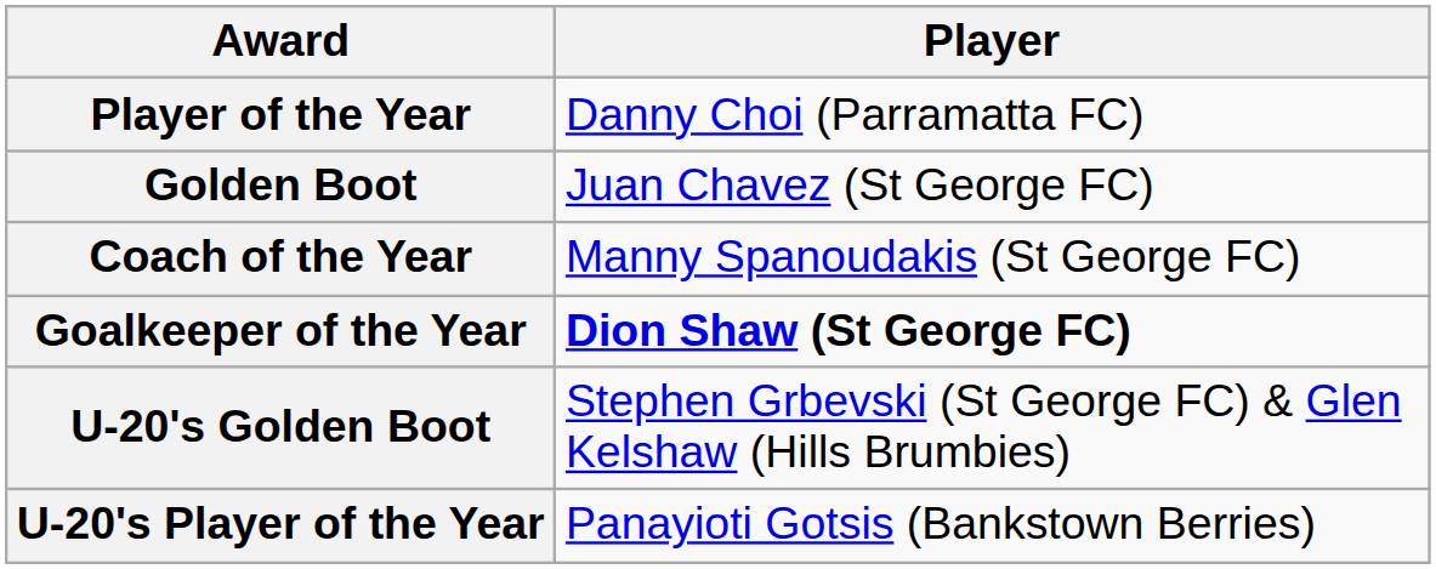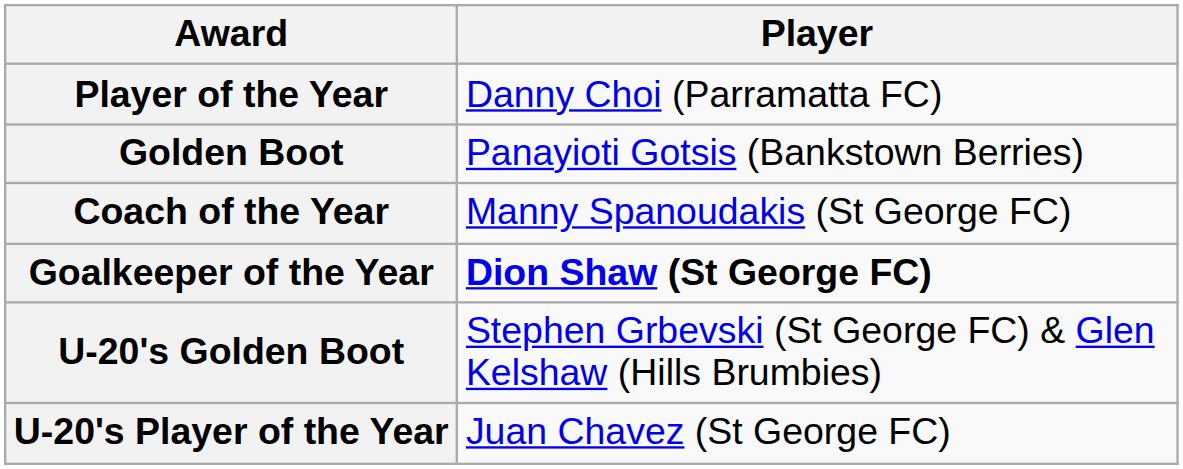Golden Boot | Player: Juan Chavez (St George FC) -> Panayioti Gotsis (Bankstown Berries)
U-20's Player of the Year | Player: Panayioti Gotsis (Bankstown Berries) -> Juan Chavez (St George FC)
